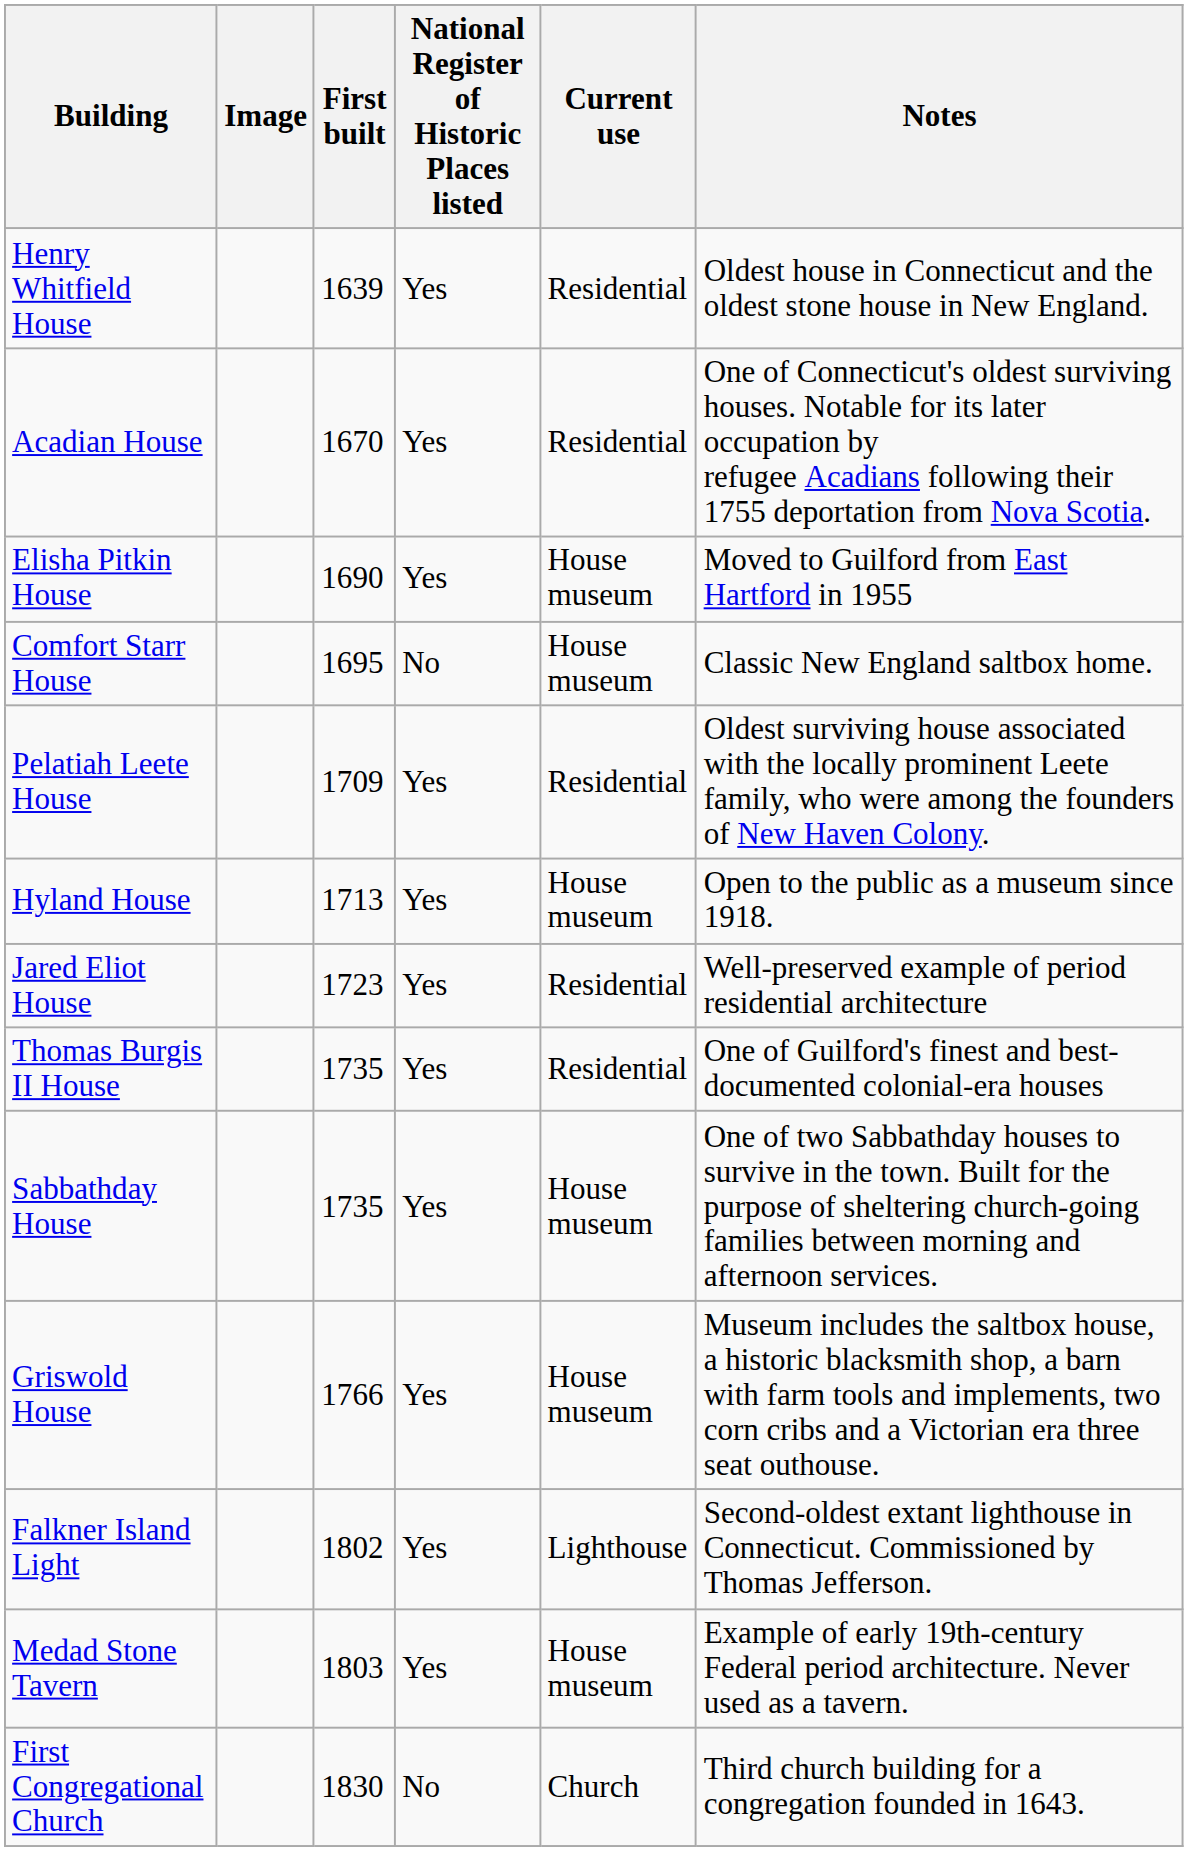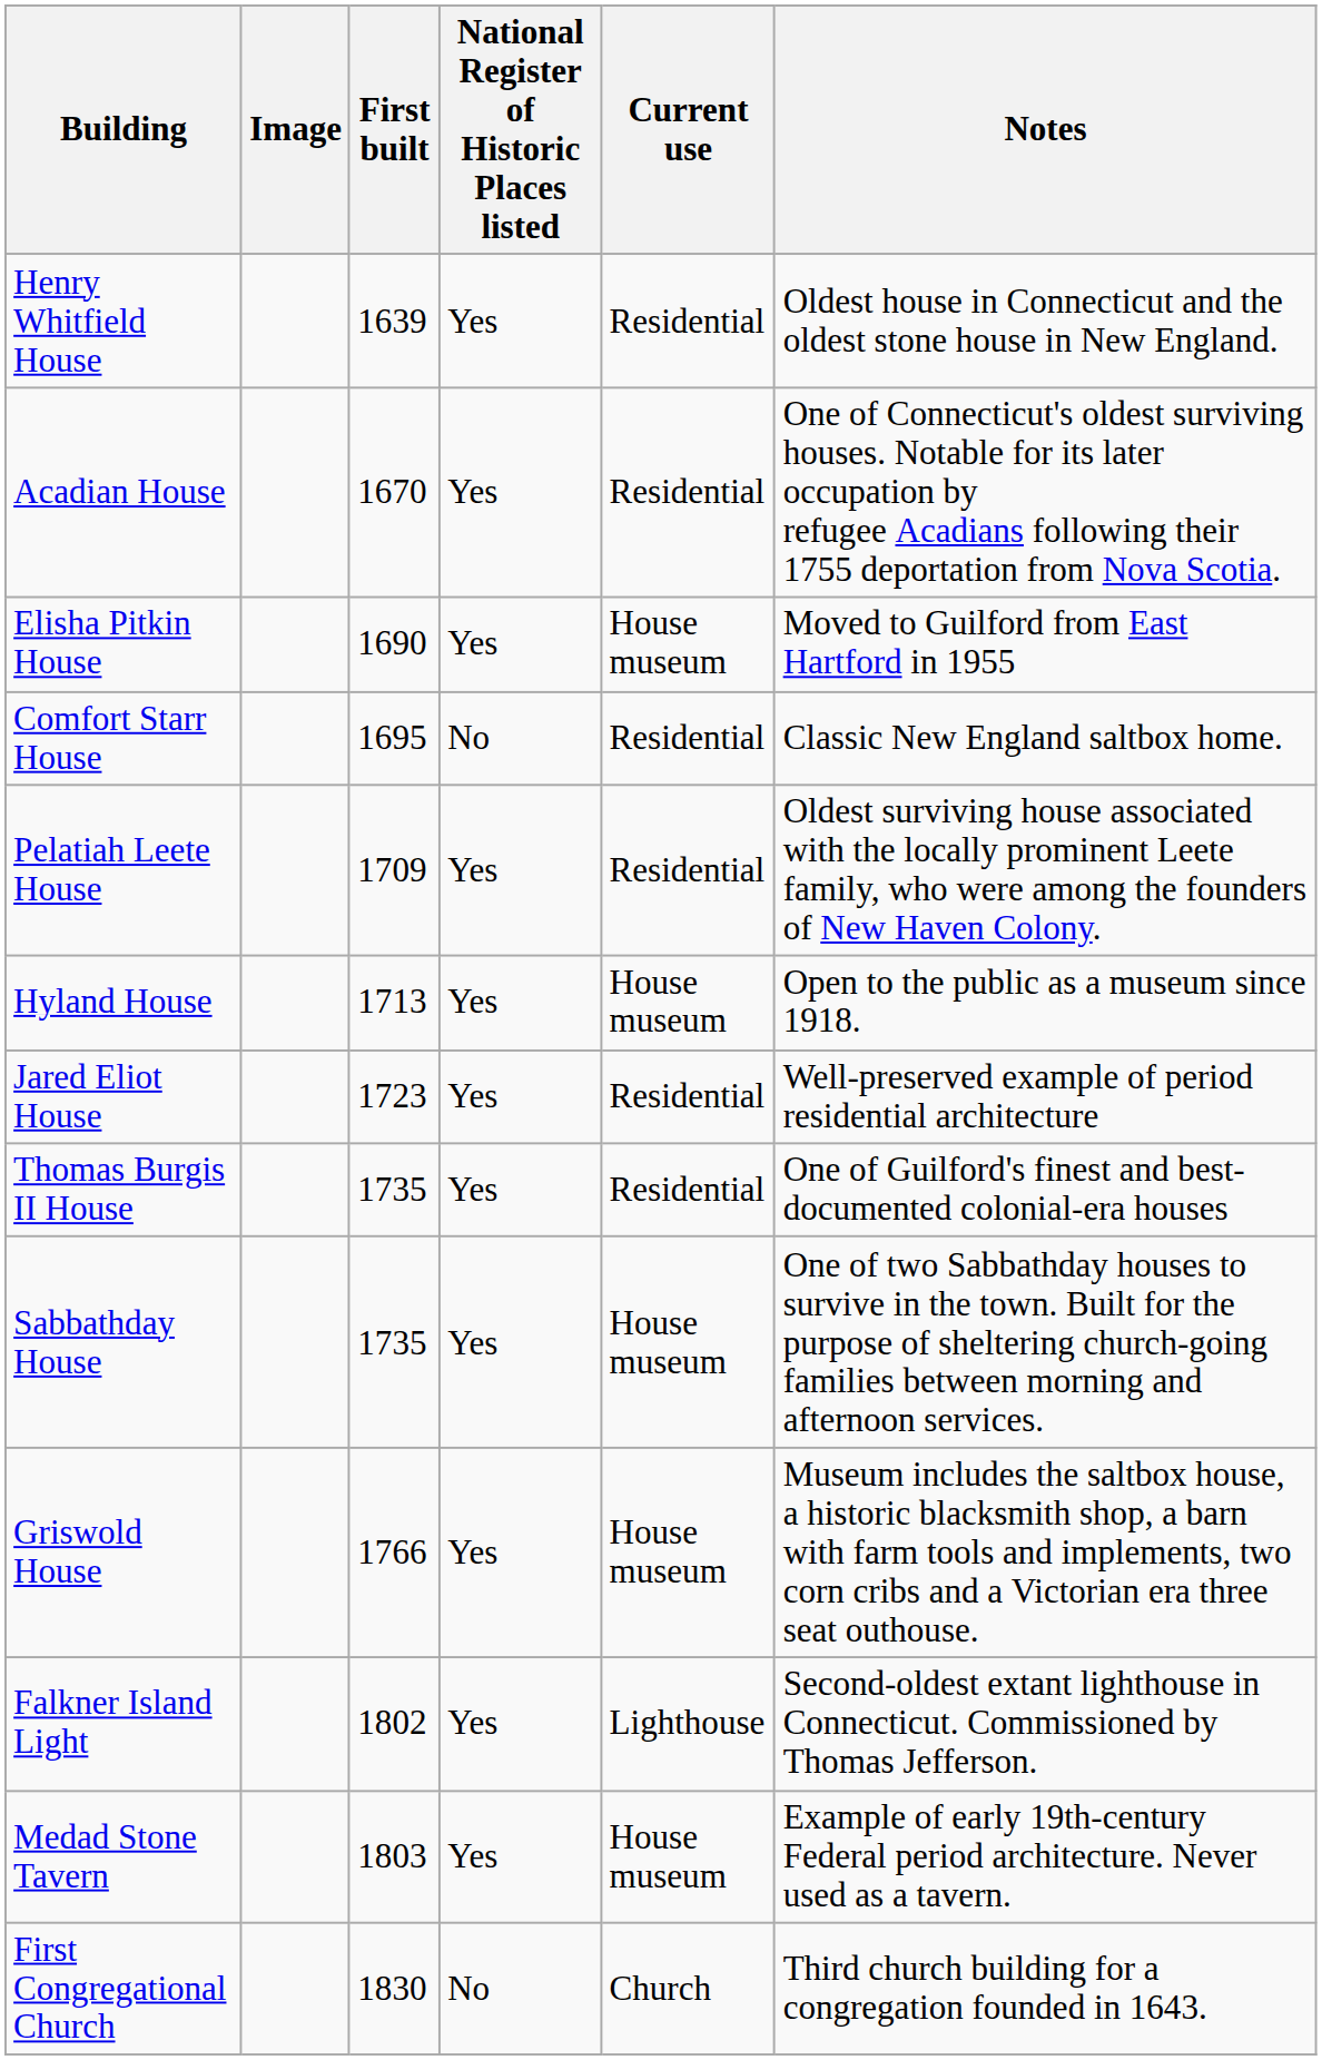Comfort Starr House | Current use: House museum -> Residential
